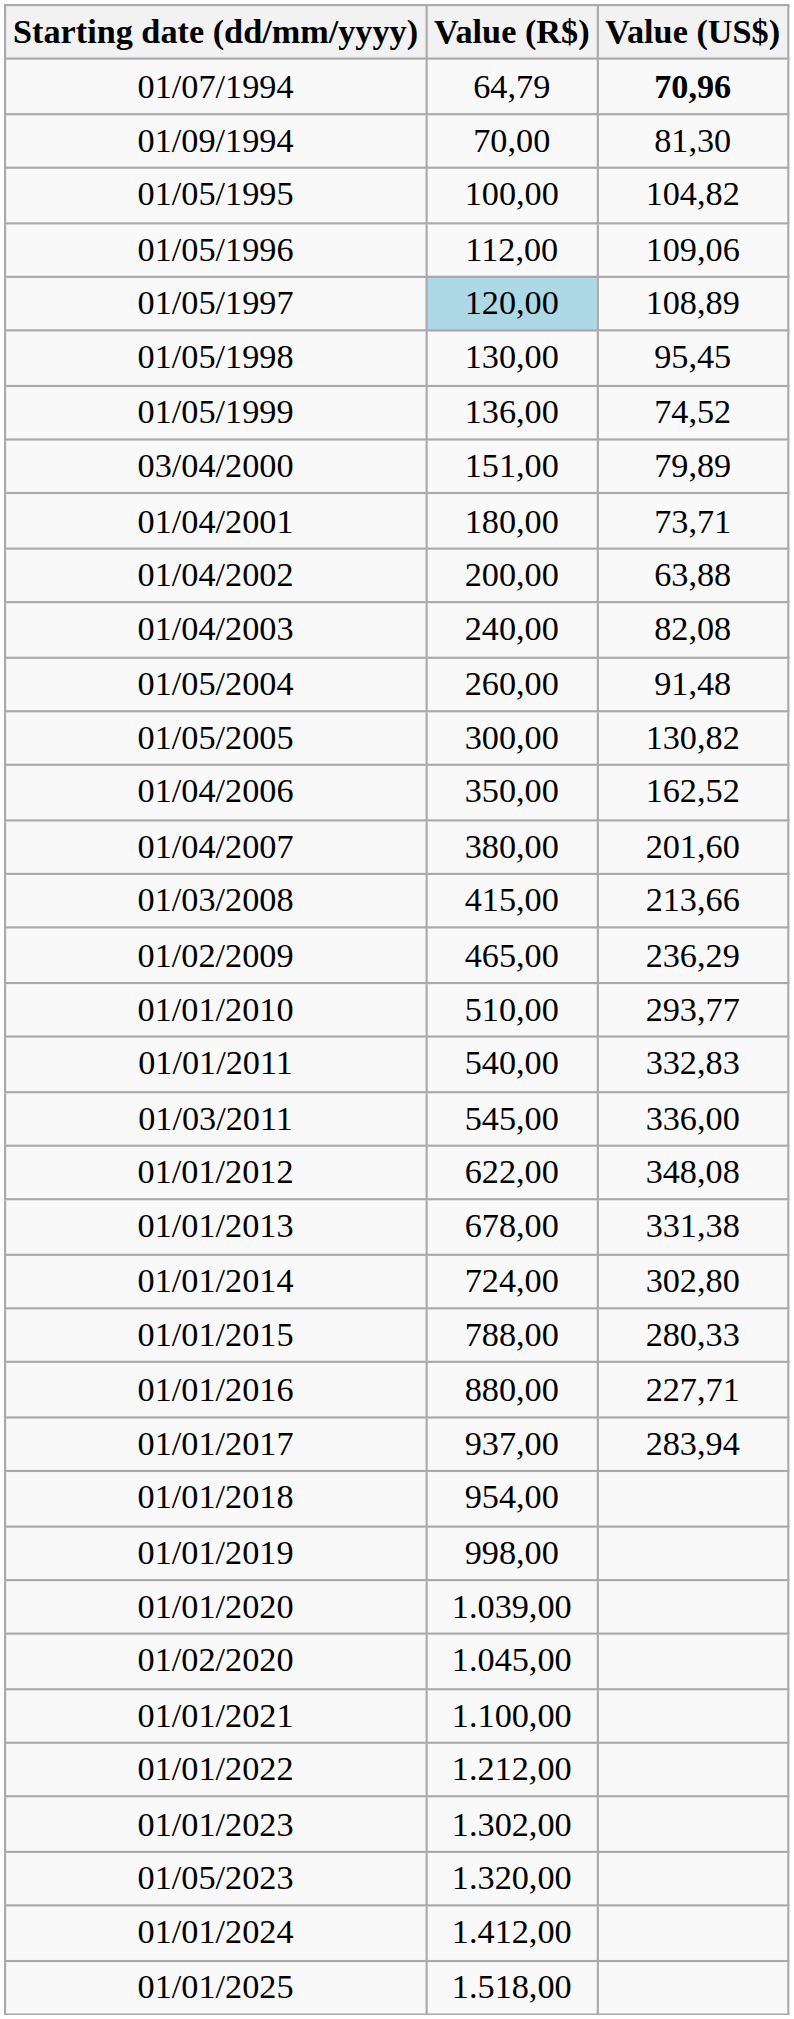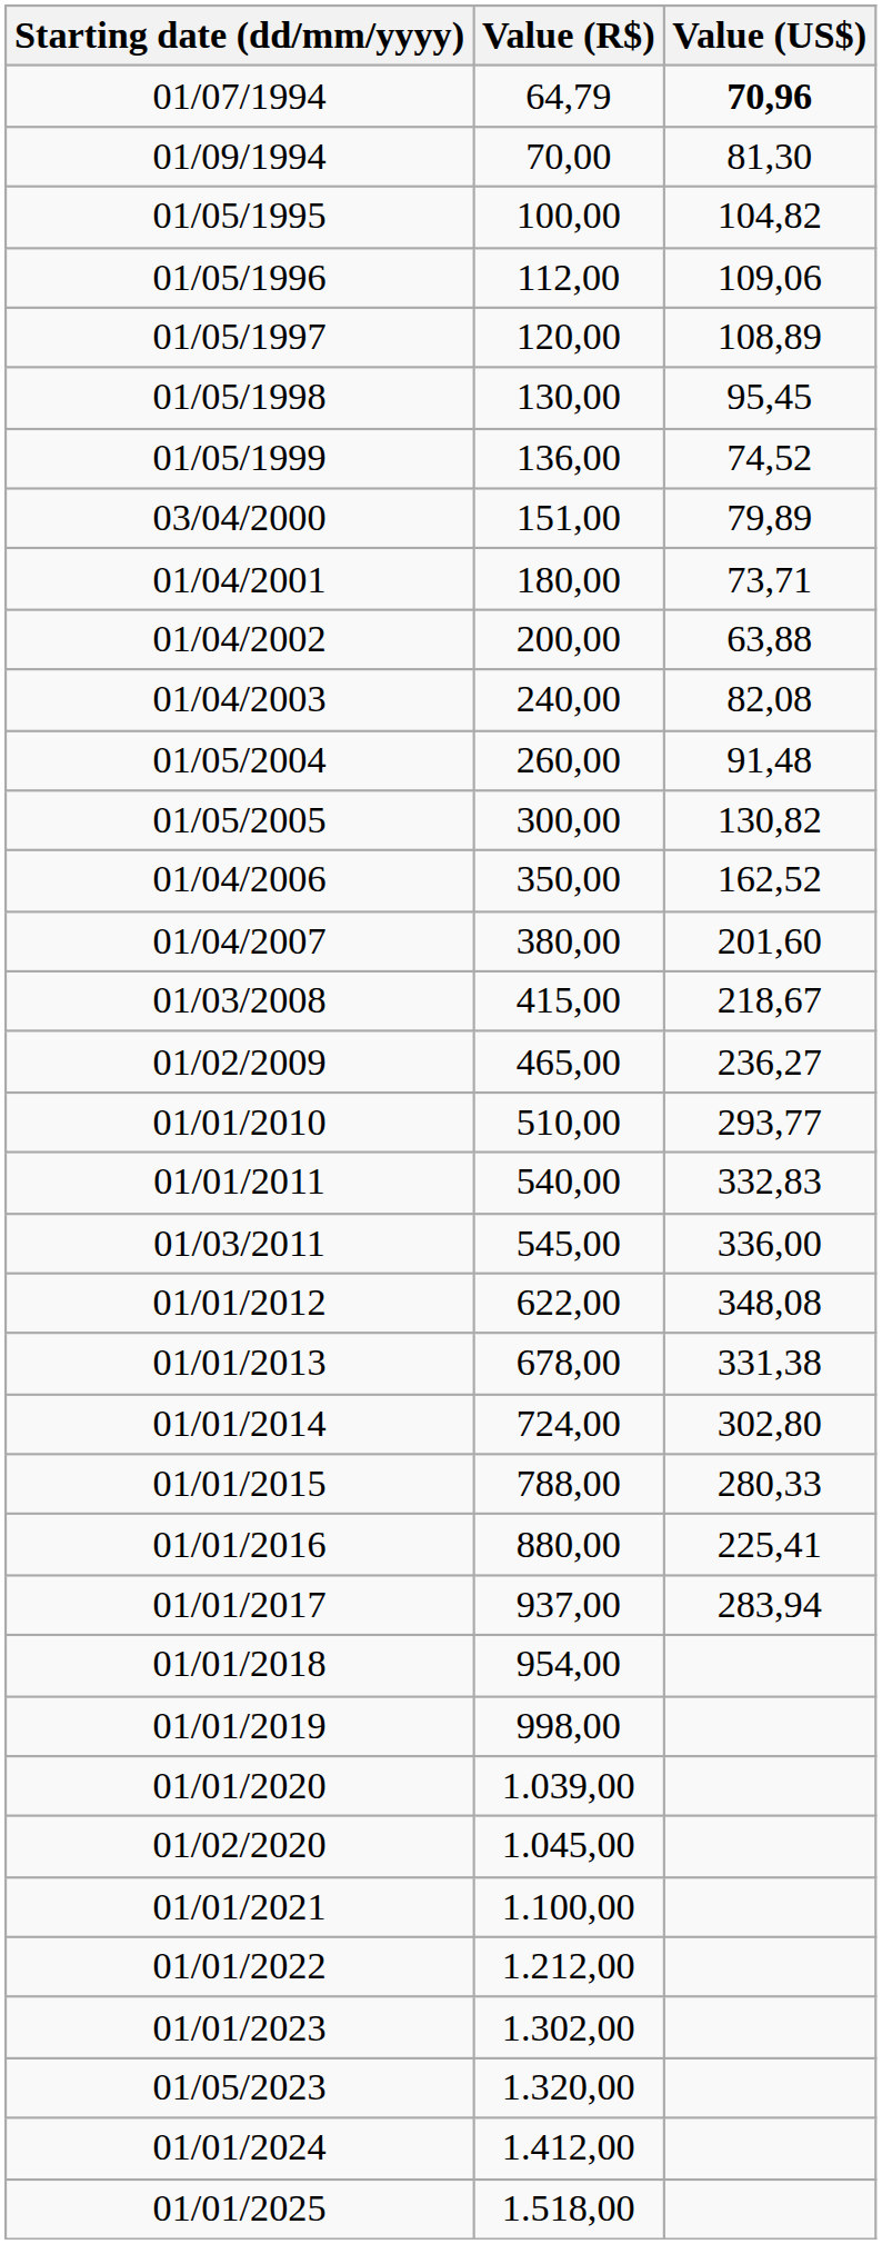01/05/1997 | Value (R$): lightblue background -> no background
01/03/2008 | Value (US$): 213,66 -> 218,67
01/02/2009 | Value (US$): 236,29 -> 236,27
01/01/2016 | Value (US$): 227,71 -> 225,41
